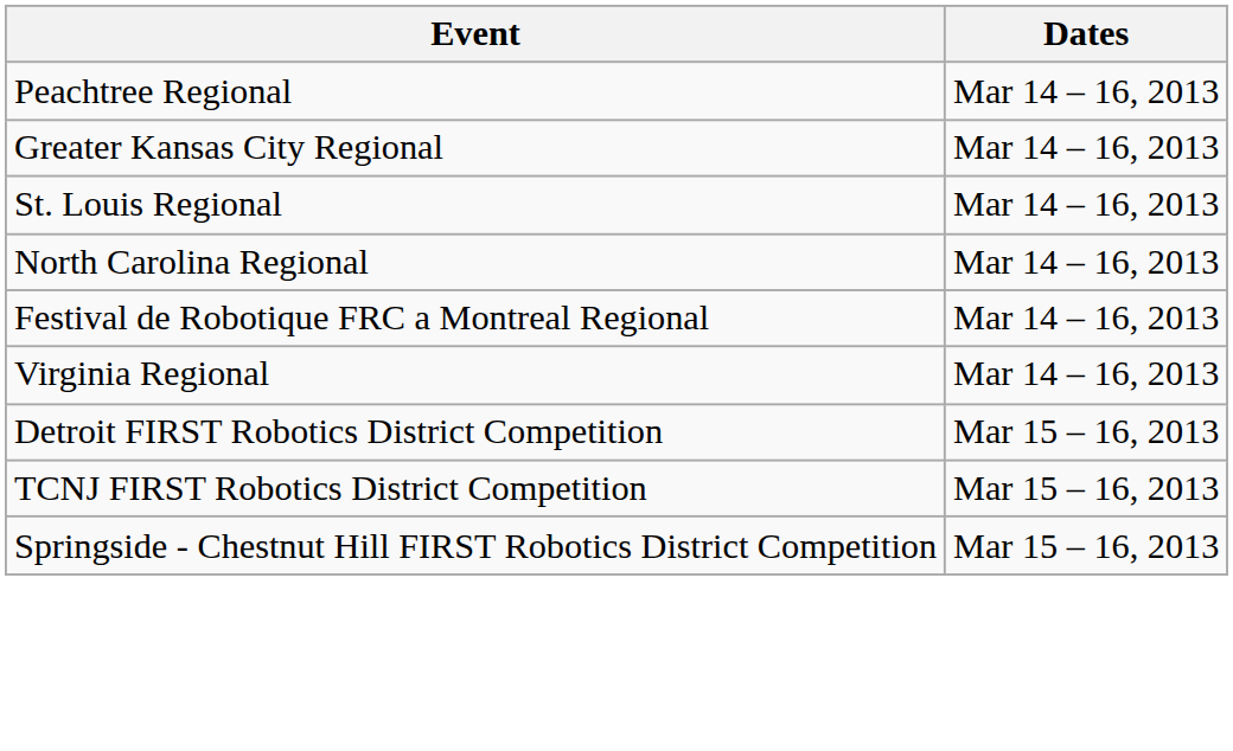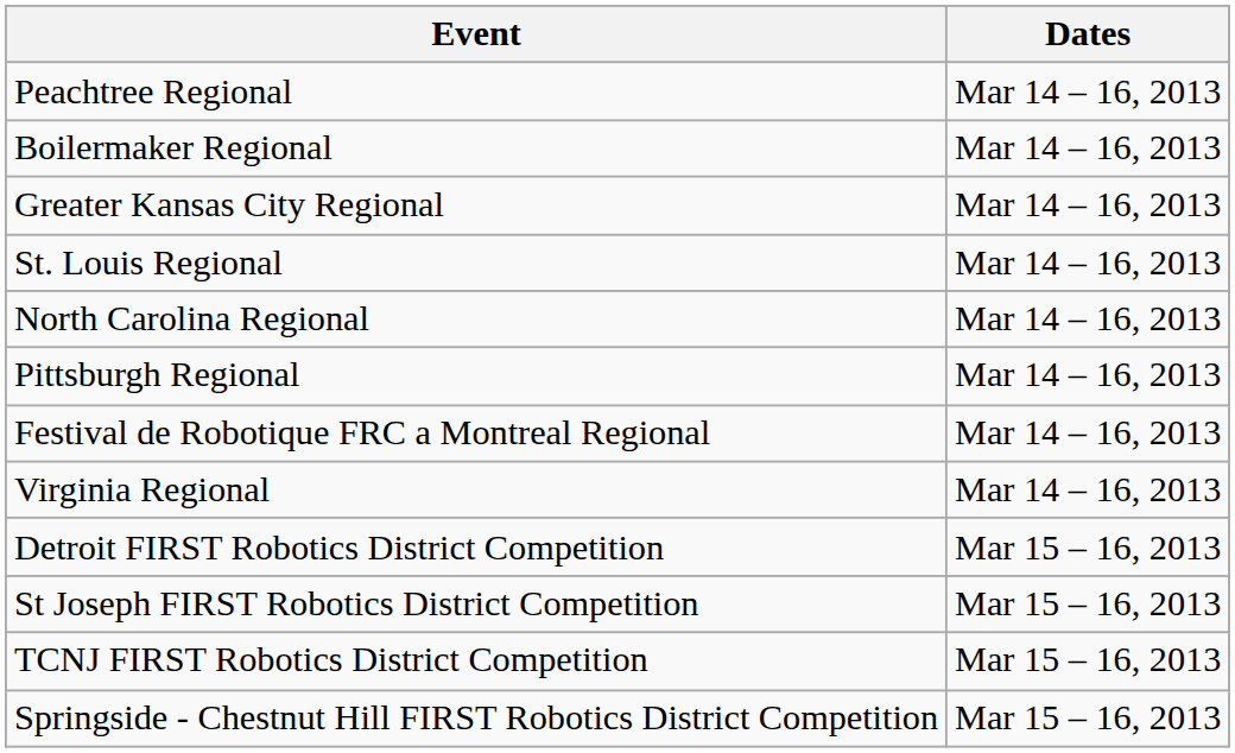+ row: Boilermaker Regional | Mar 14 – 16, 2013
+ row: Pittsburgh Regional | Mar 14 – 16, 2013
+ row: St Joseph FIRST Robotics District Competition | Mar 15 – 16, 2013
